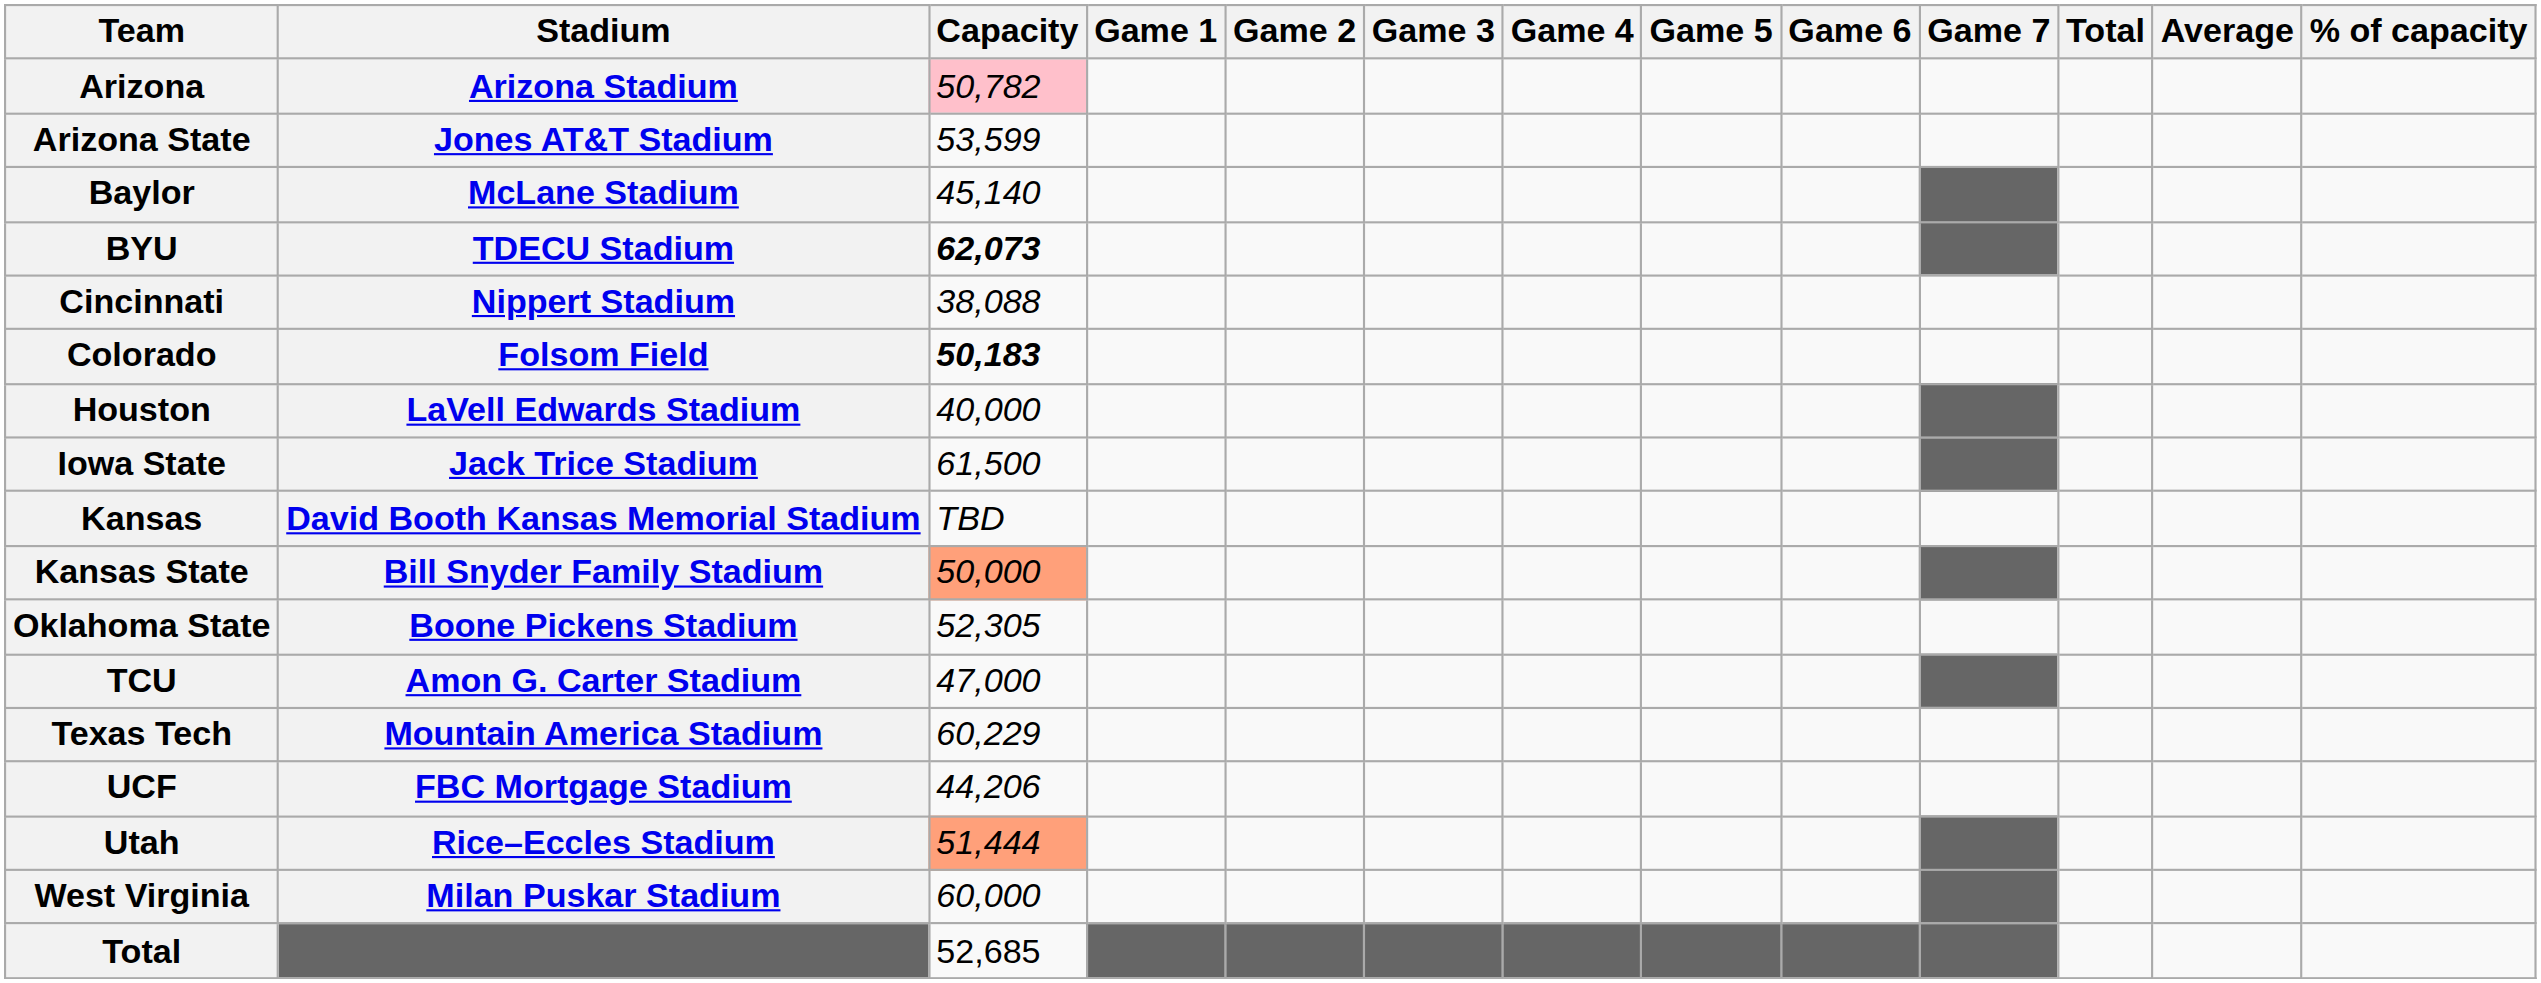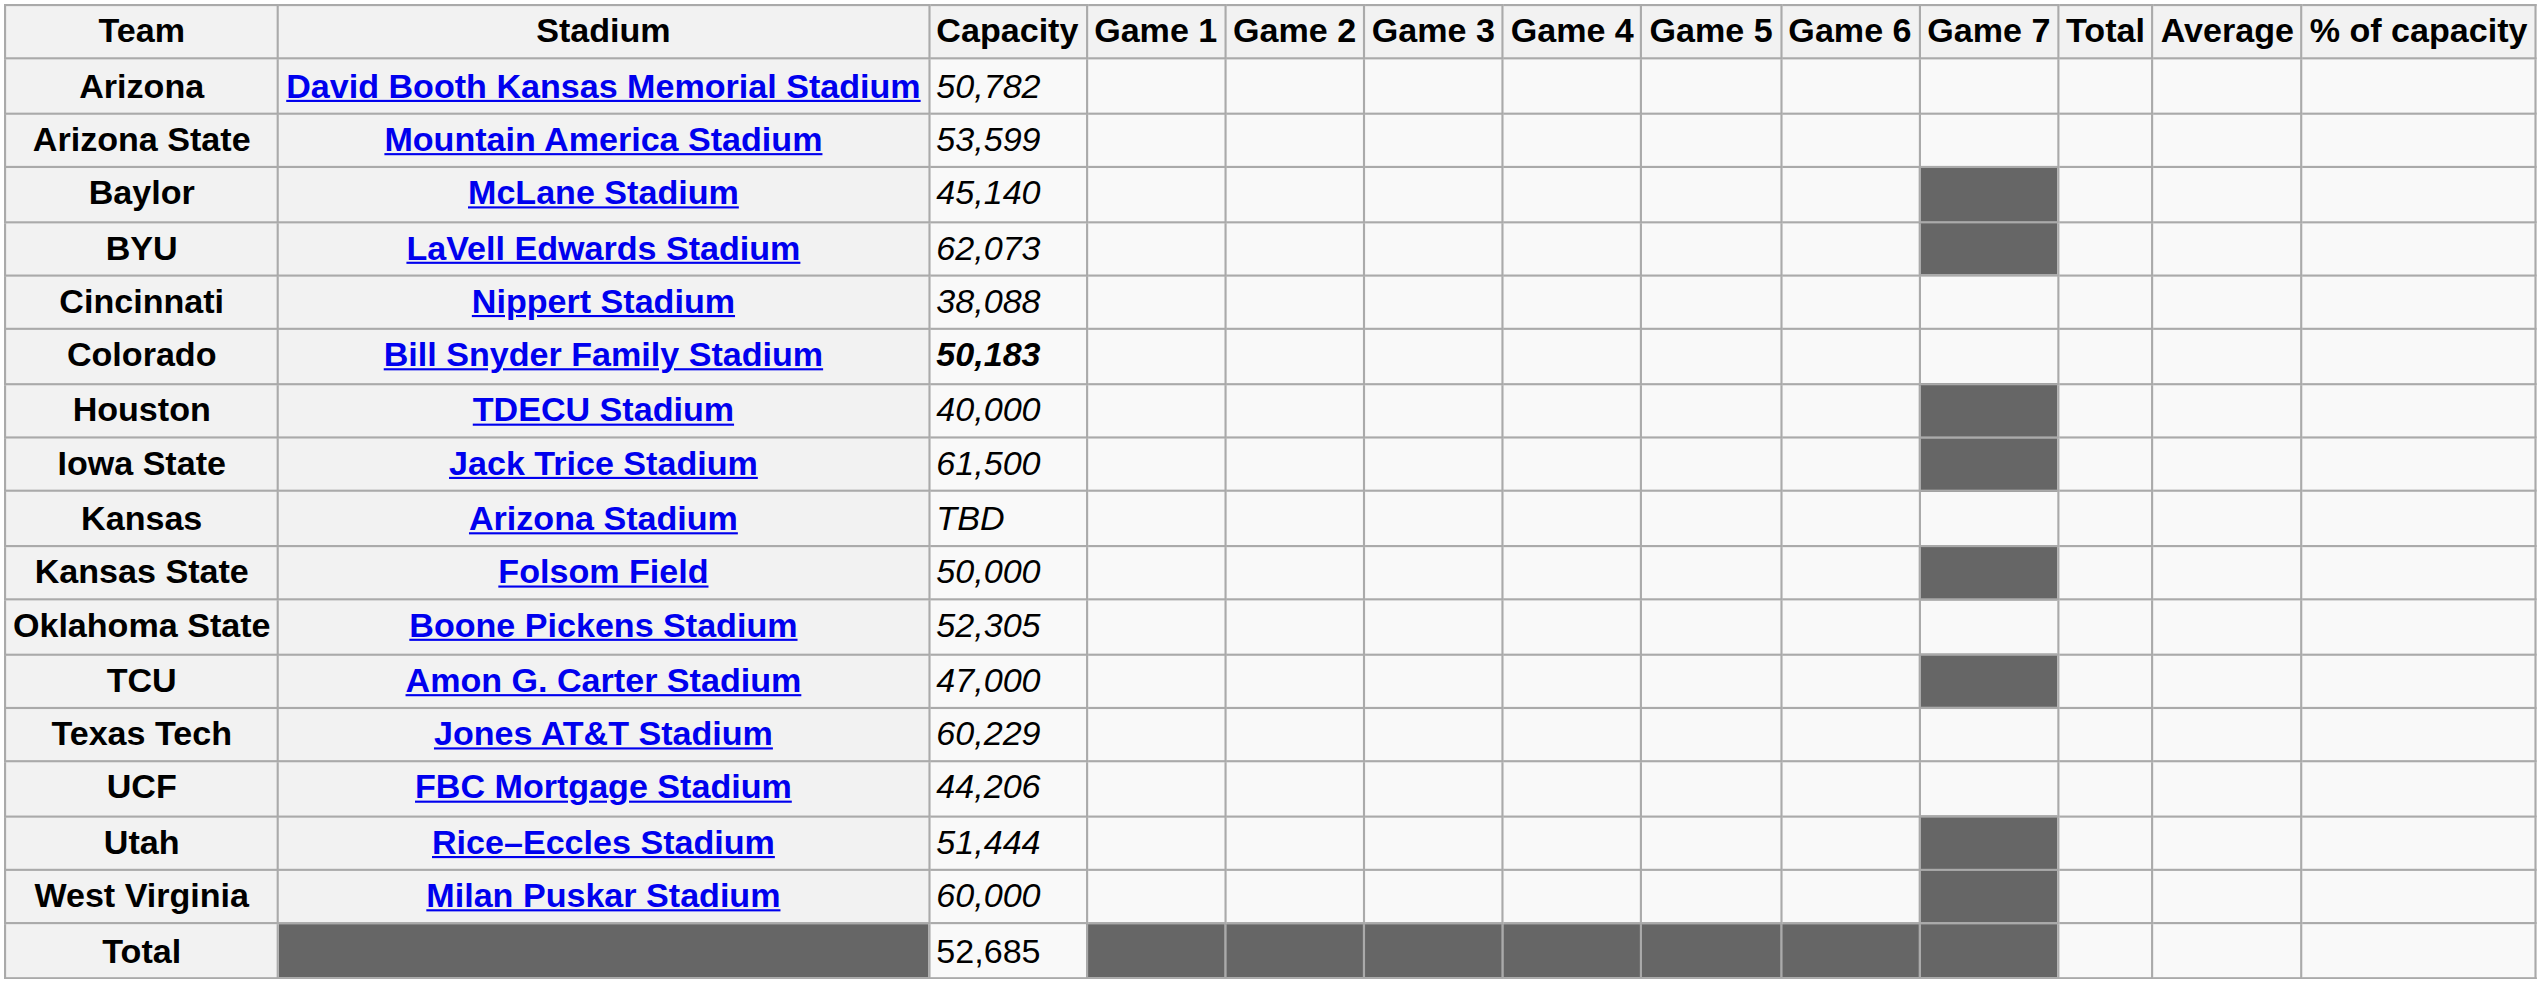Arizona | Stadium: Arizona Stadium -> David Booth Kansas Memorial Stadium
Arizona | Capacity: pink background -> no background
Arizona State | Stadium: Jones AT&T Stadium -> Mountain America Stadium
BYU | Stadium: TDECU Stadium -> LaVell Edwards Stadium
BYU | Capacity: bold -> normal
Colorado | Stadium: Folsom Field -> Bill Snyder Family Stadium
Houston | Stadium: LaVell Edwards Stadium -> TDECU Stadium
Kansas | Stadium: David Booth Kansas Memorial Stadium -> Arizona Stadium
Kansas State | Stadium: Bill Snyder Family Stadium -> Folsom Field
Kansas State | Capacity: lightsalmon background -> no background
Texas Tech | Stadium: Mountain America Stadium -> Jones AT&T Stadium
Utah | Capacity: lightsalmon background -> no background
